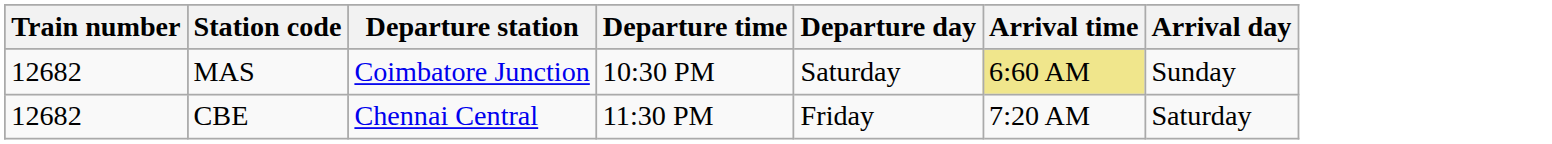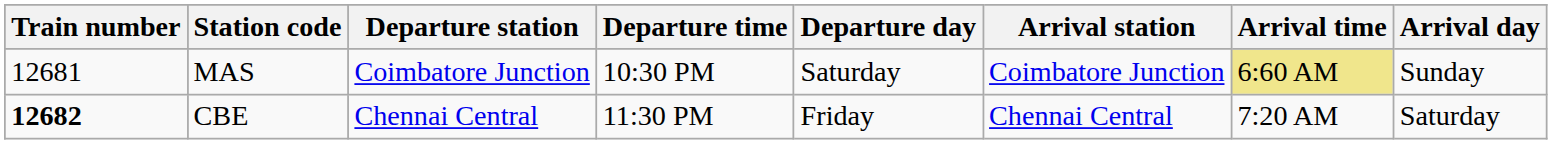+ column: Arrival station | Coimbatore Junction | Chennai Central
MAS | Train number: 12682 -> 12681
CBE | Train number: normal -> bold
